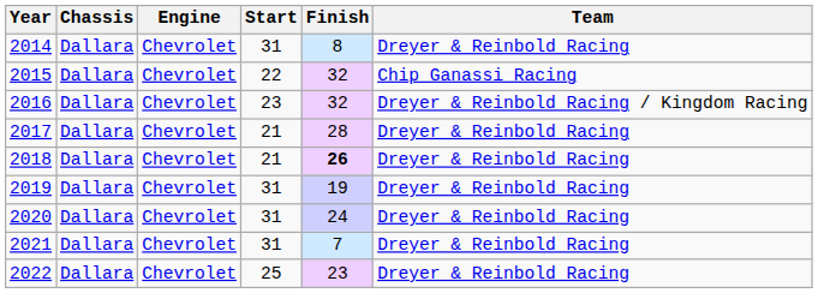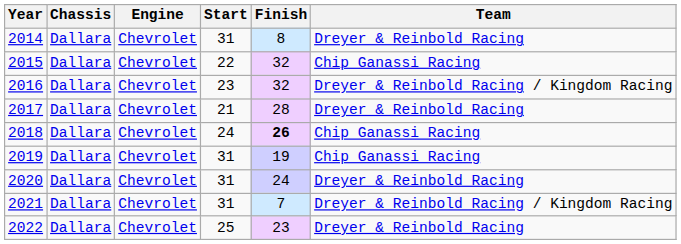2018 | Start: 21 -> 24
2018 | Team: Dreyer & Reinbold Racing -> Chip Ganassi Racing
2019 | Team: Dreyer & Reinbold Racing -> Chip Ganassi Racing
2021 | Team: Dreyer & Reinbold Racing -> Dreyer & Reinbold Racing / Kingdom Racing
